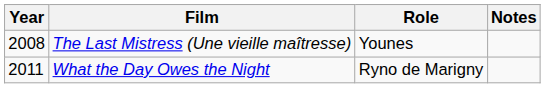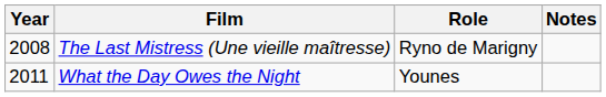The Last Mistress (Une vieille maîtresse) | Role: Younes -> Ryno de Marigny
What the Day Owes the Night | Role: Ryno de Marigny -> Younes
